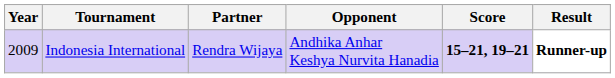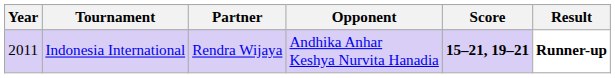Indonesia International | Year: 2009 -> 2011
